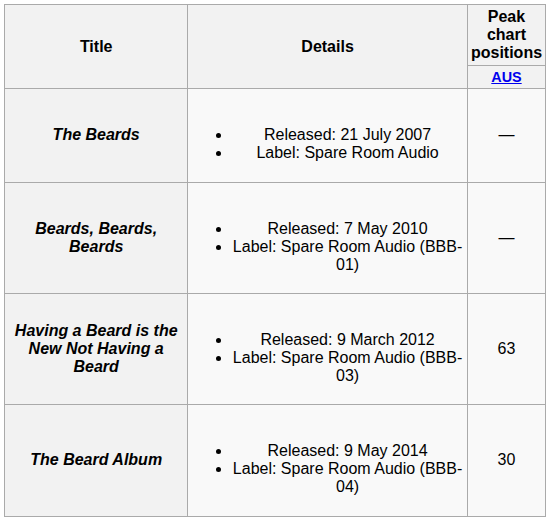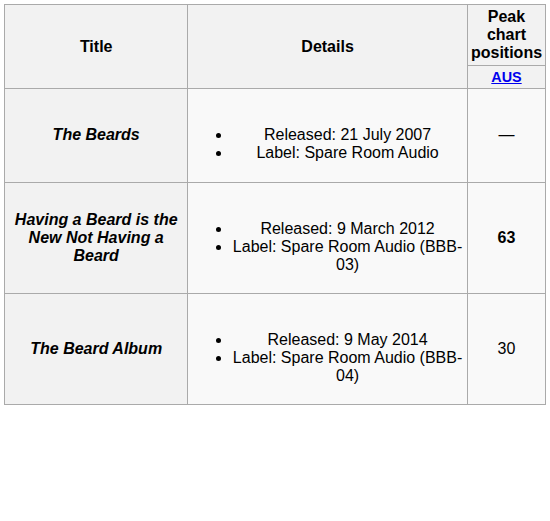- row: Beards, Beards, Beards | Released: 7 May 2010 Label: Spare Room Audio (BBB-01) | —
Having a Beard is the New Not Having a Beard | Peak chart positions / AUS: normal -> bold
